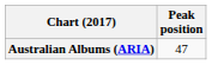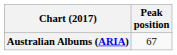Australian Albums (ARIA) | Peak position: 47 -> 67
